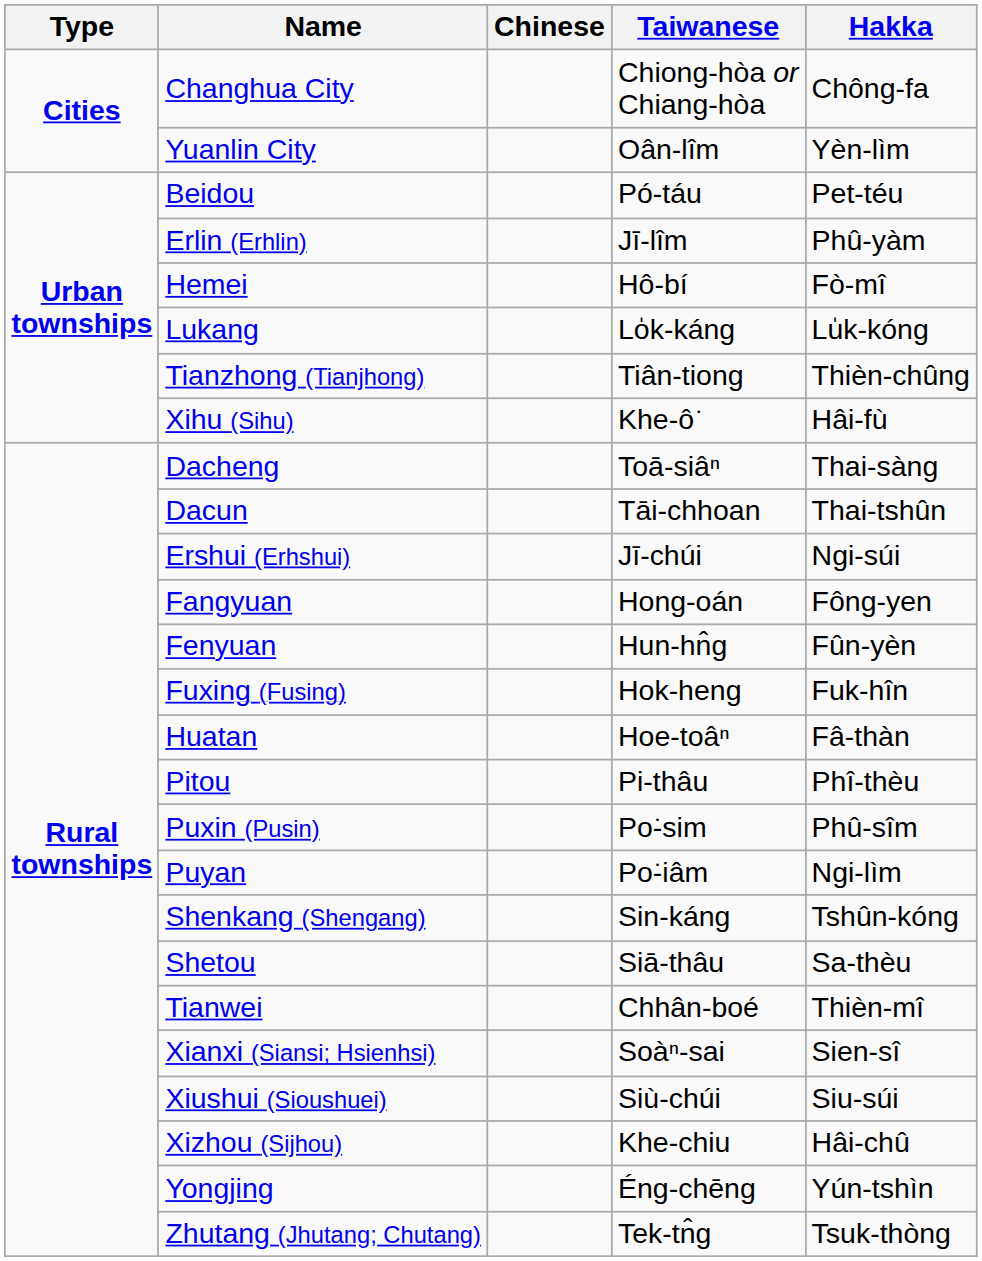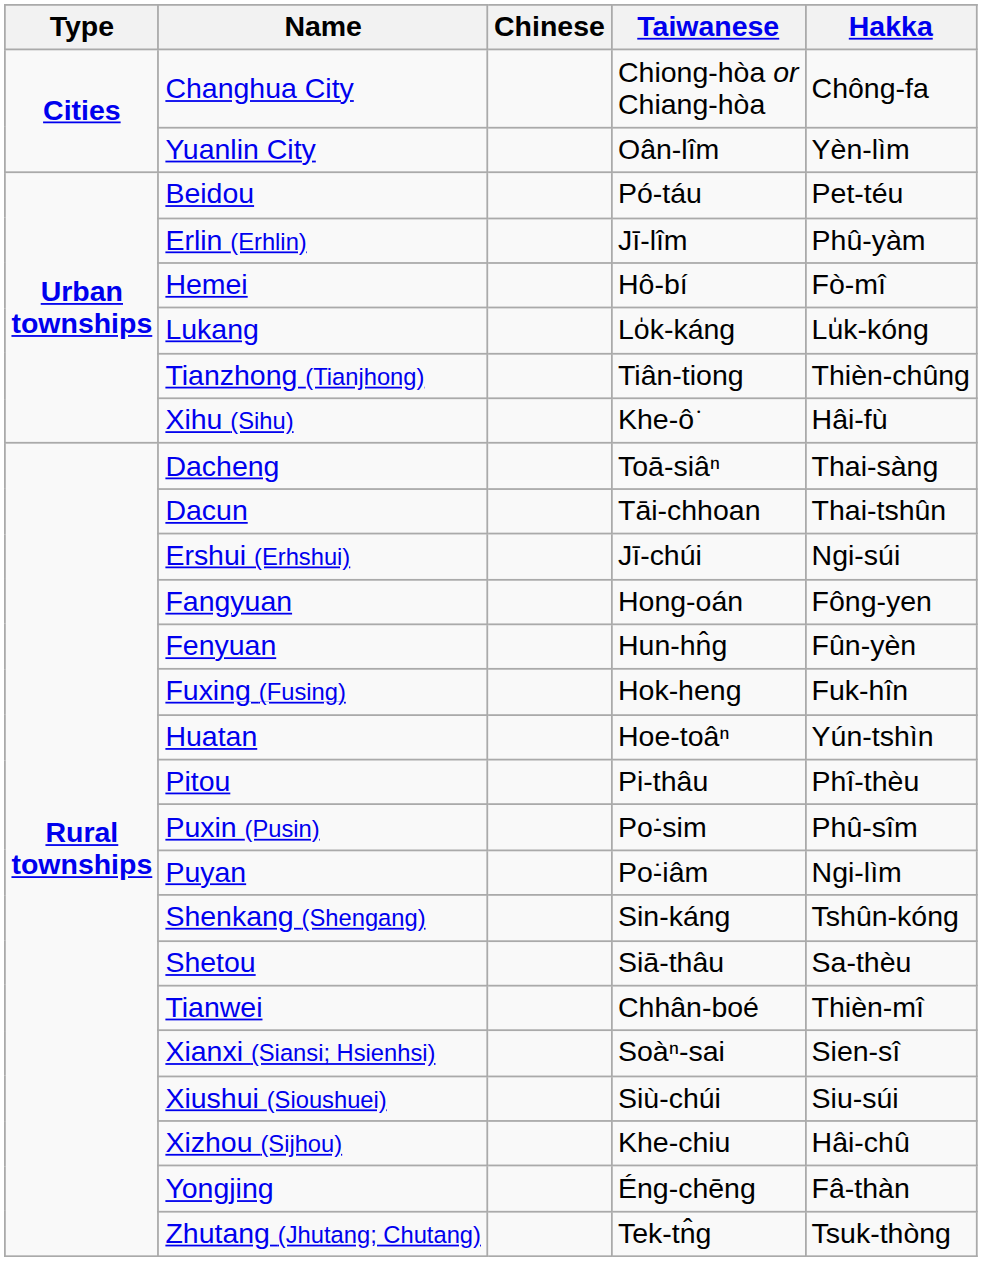Huatan | Hakka: Fâ-thàn -> Yún-tshìn
Yongjing | Hakka: Yún-tshìn -> Fâ-thàn
